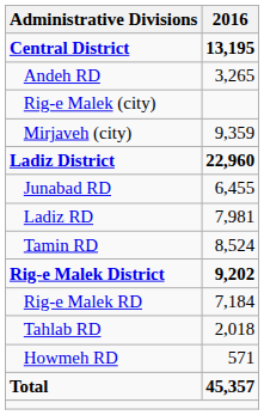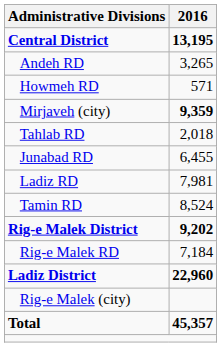rows swapped: Howmeh RD <-> Rig-e Malek (city)
Mirjaveh (city) | 2016: normal -> bold
rows swapped: Ladiz District <-> Tahlab RD
